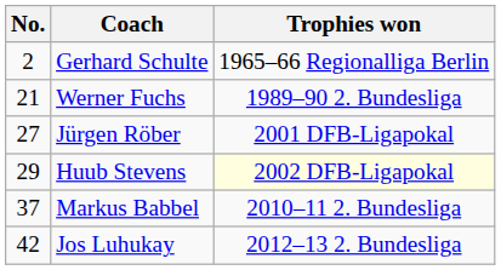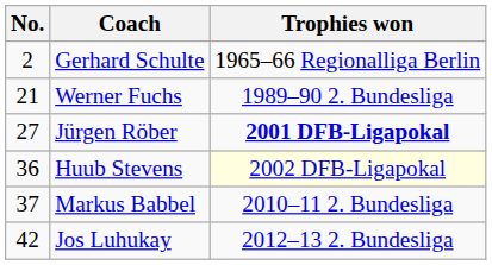Jürgen Röber | Trophies won: normal -> bold
Huub Stevens | No.: 29 -> 36
